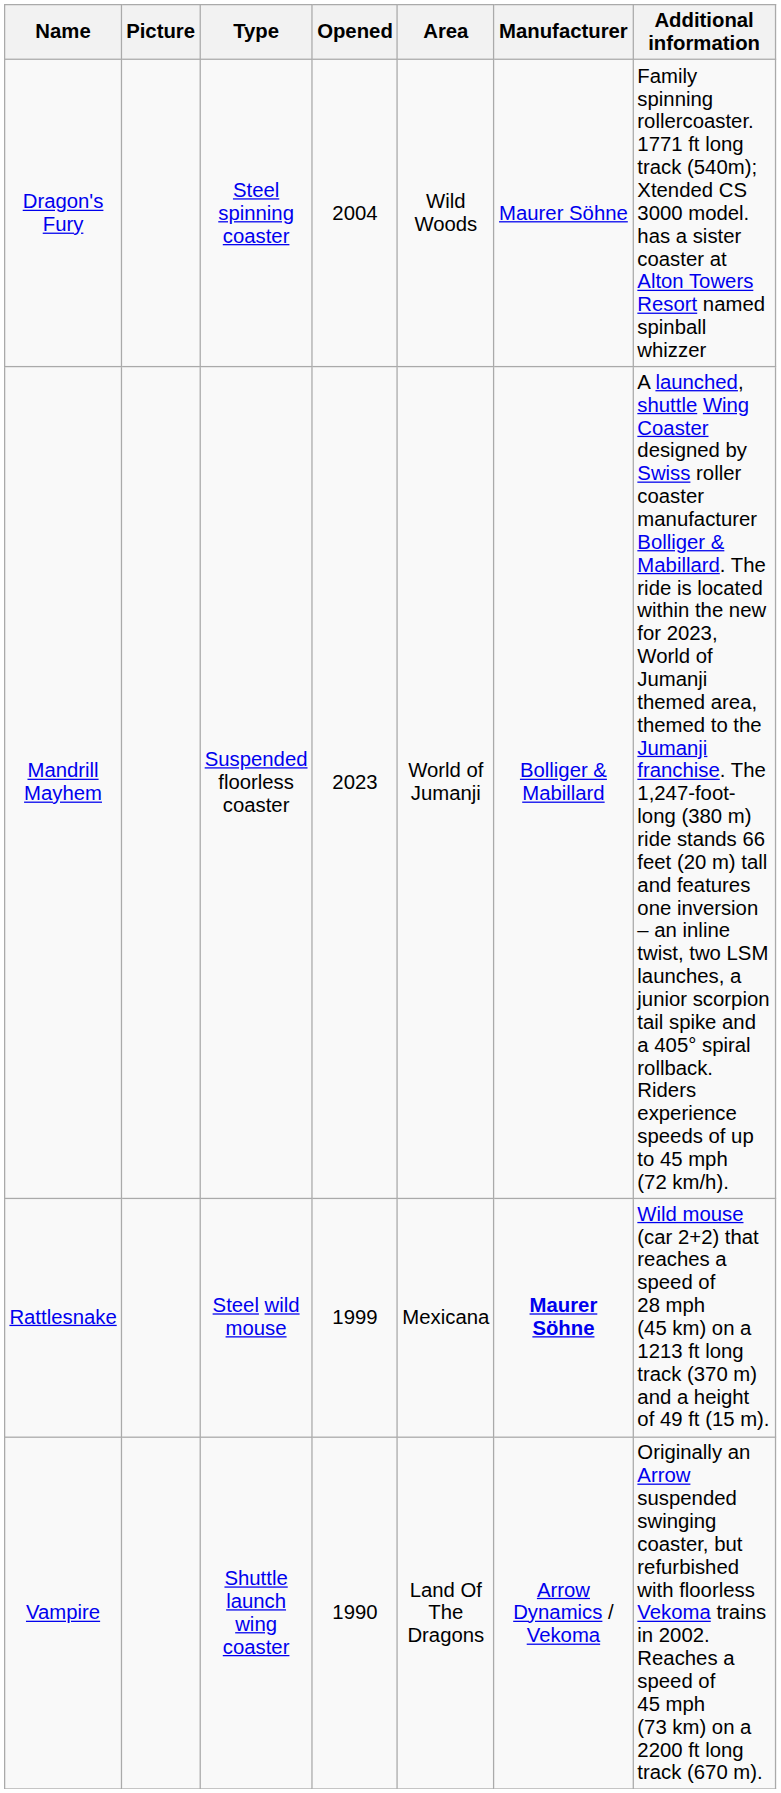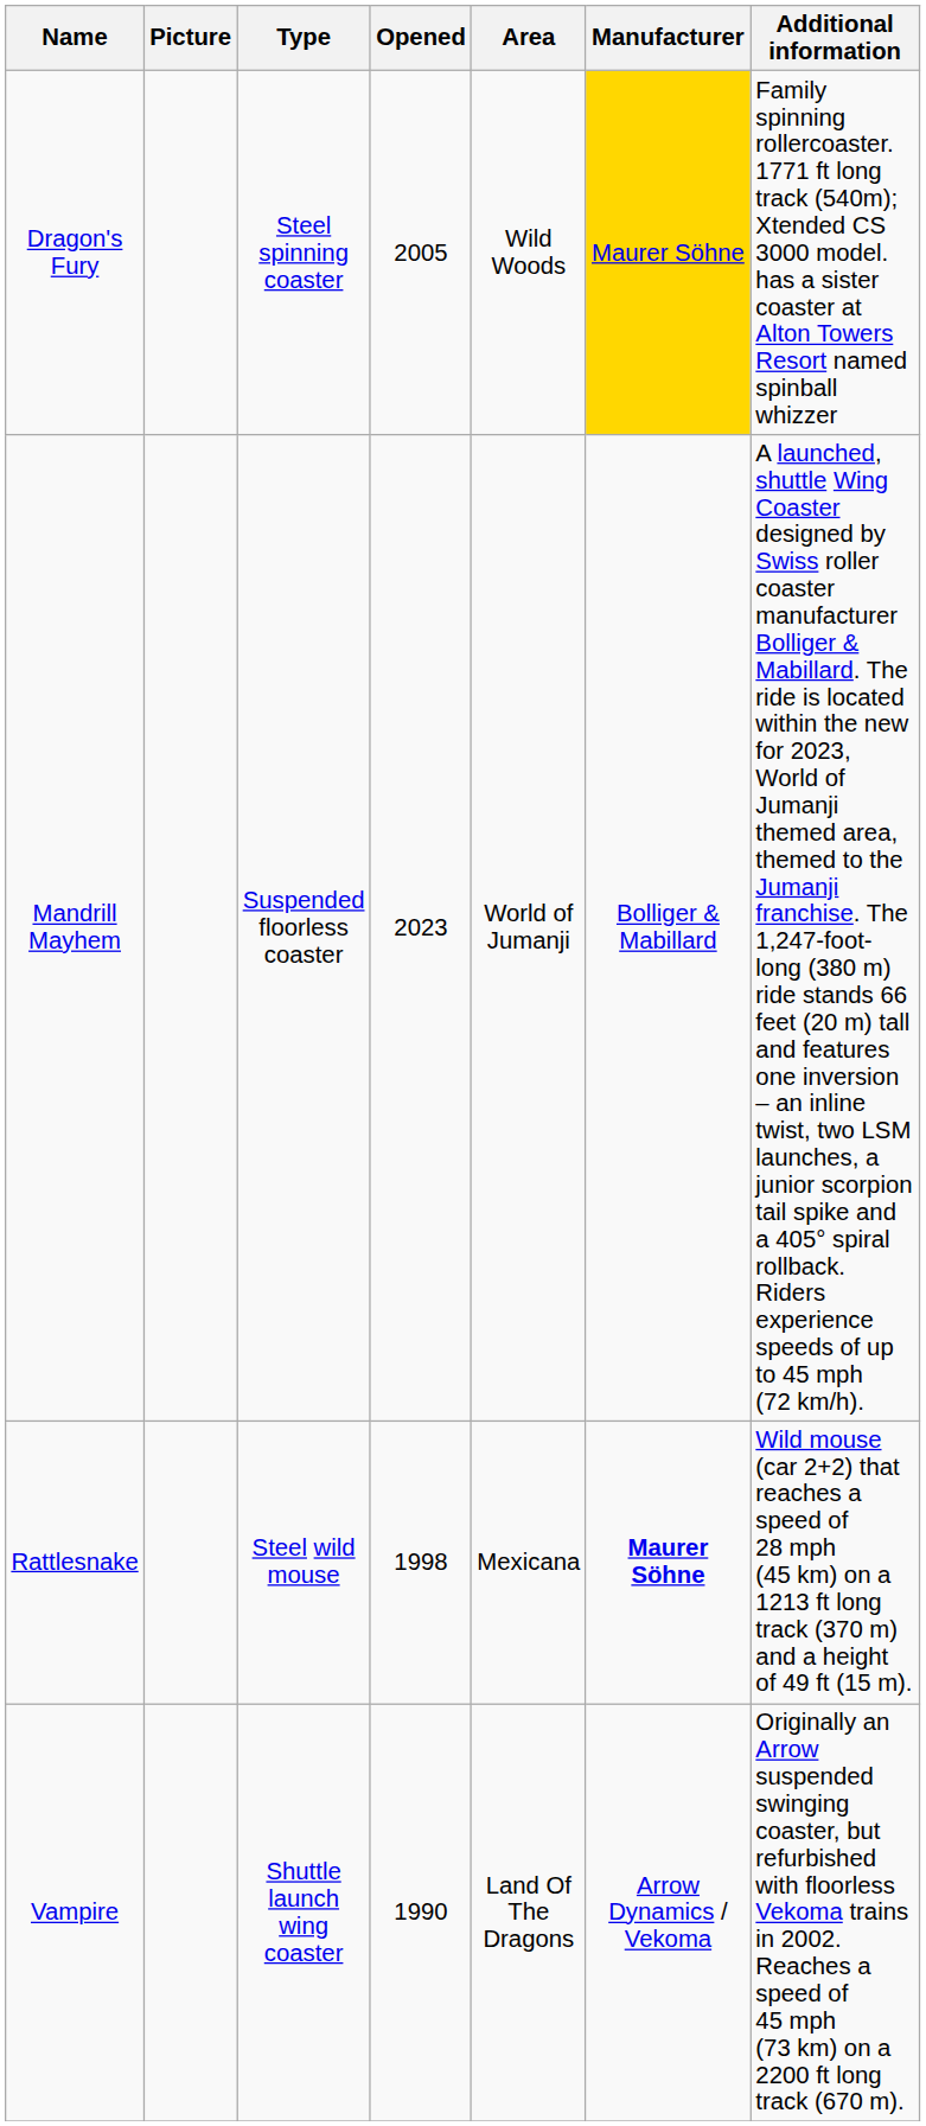Dragon's Fury | Opened: 2004 -> 2005
Dragon's Fury | Manufacturer: no background -> gold background
Rattlesnake | Opened: 1999 -> 1998
